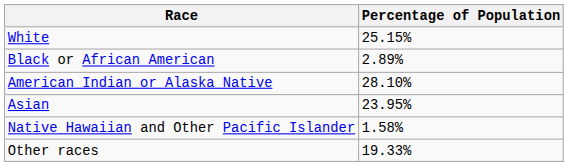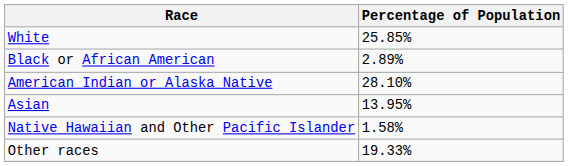White | Percentage of Population: 25.15% -> 25.85%
Asian | Percentage of Population: 23.95% -> 13.95%
